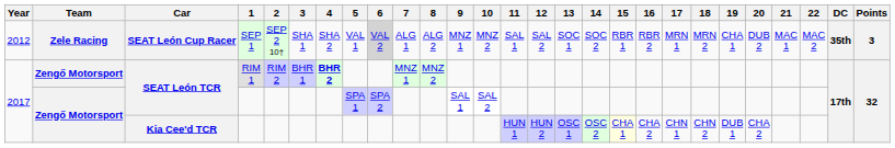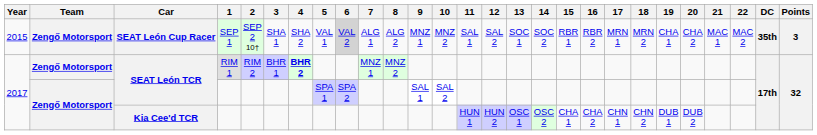SEAT León Cup Racer | Year: 2012 -> 2015
SEAT León Cup Racer | Team: Zele Racing -> Zengő Motorsport
SEAT León Cup Racer | 20: DUB 2 -> CHA 2
Kia Cee'd TCR | 15: lightyellow background -> no background
Kia Cee'd TCR | 20: CHA 2 -> DUB 2
